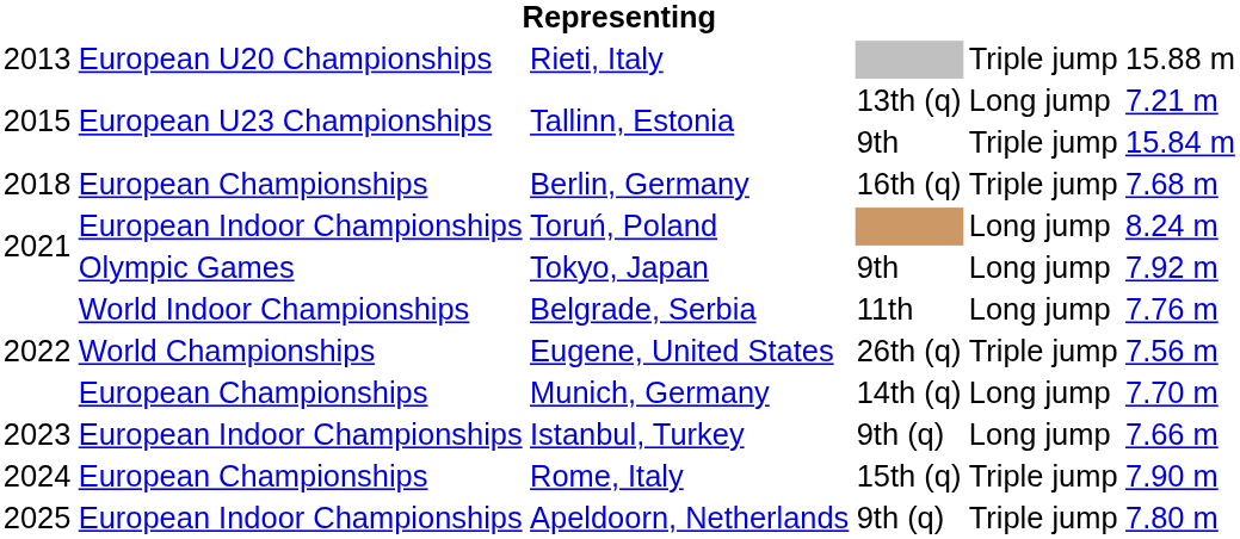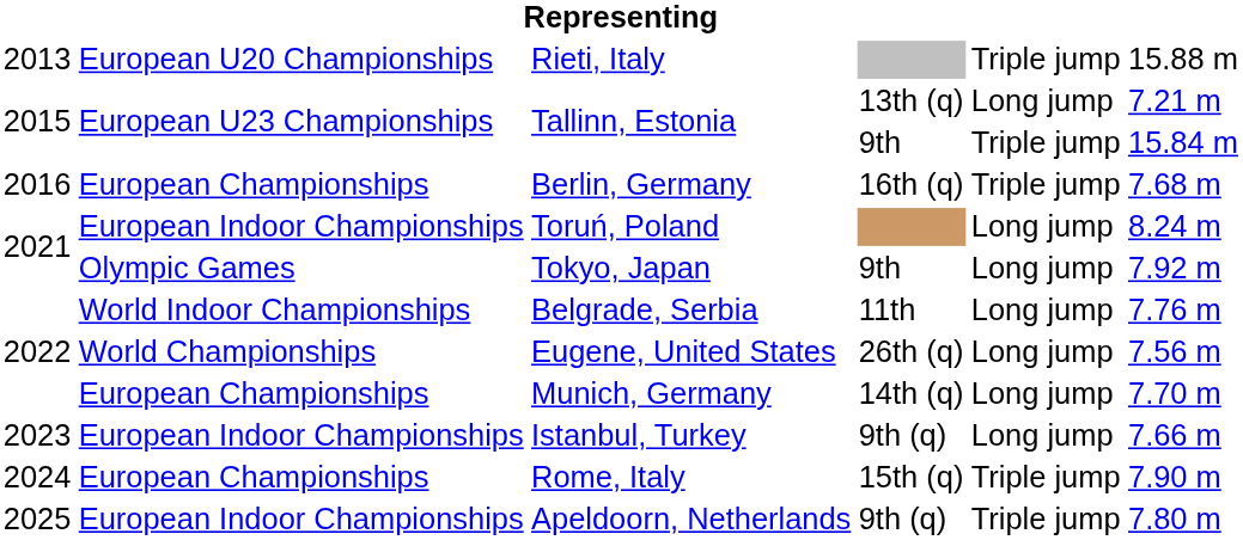Berlin, Germany | column 1: 2018 -> 2016
Eugene, United States | column 5: Triple jump -> Long jump
